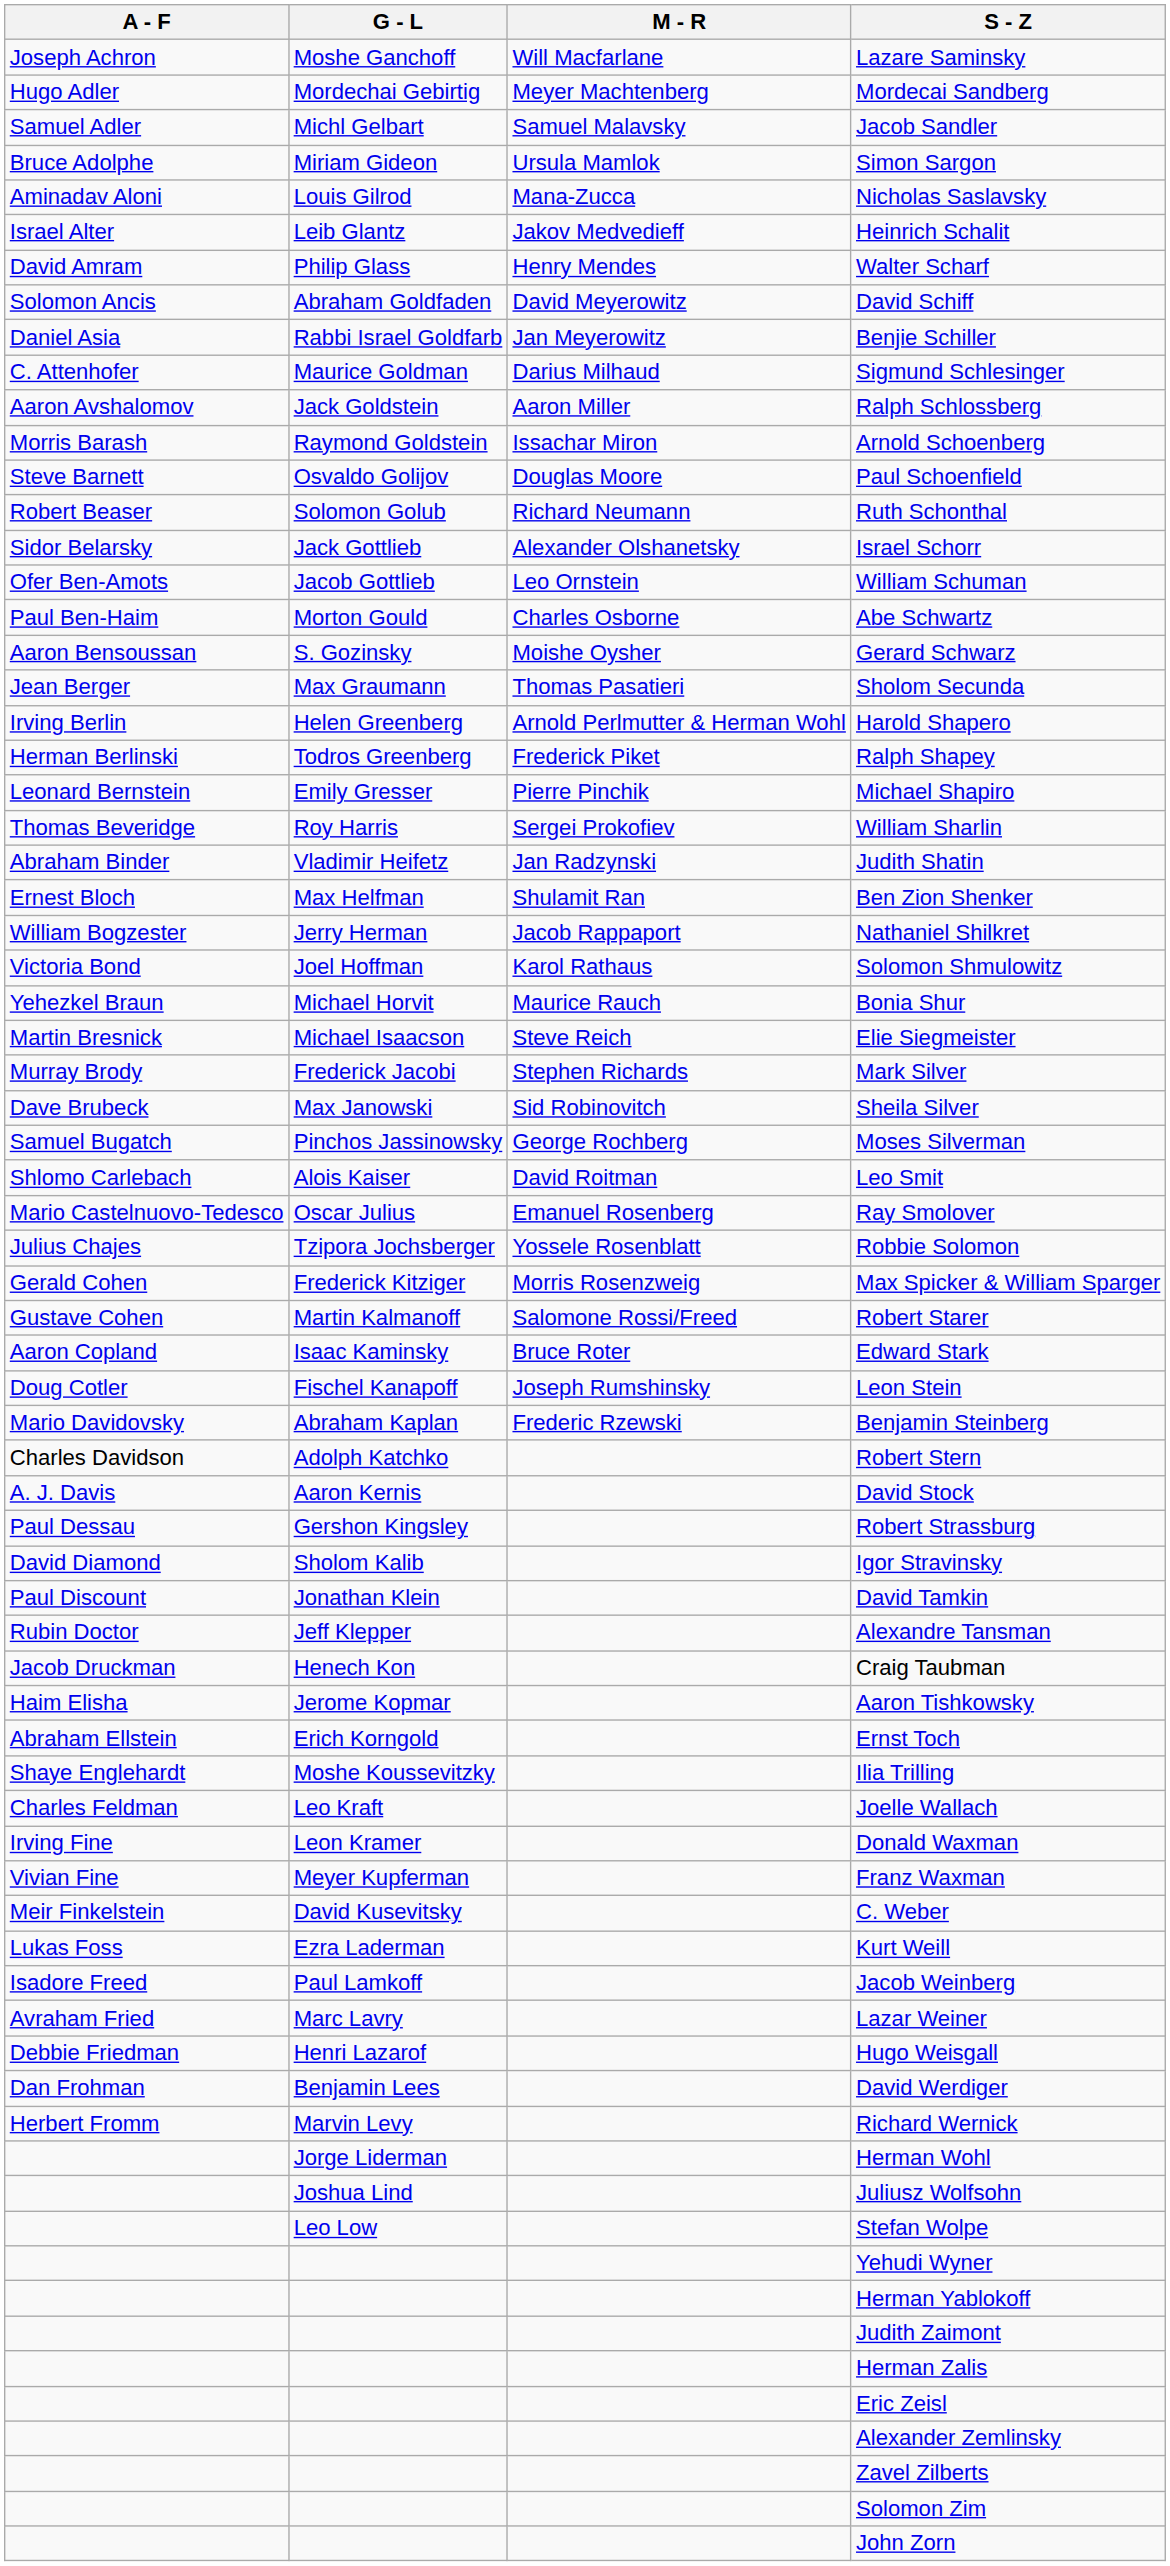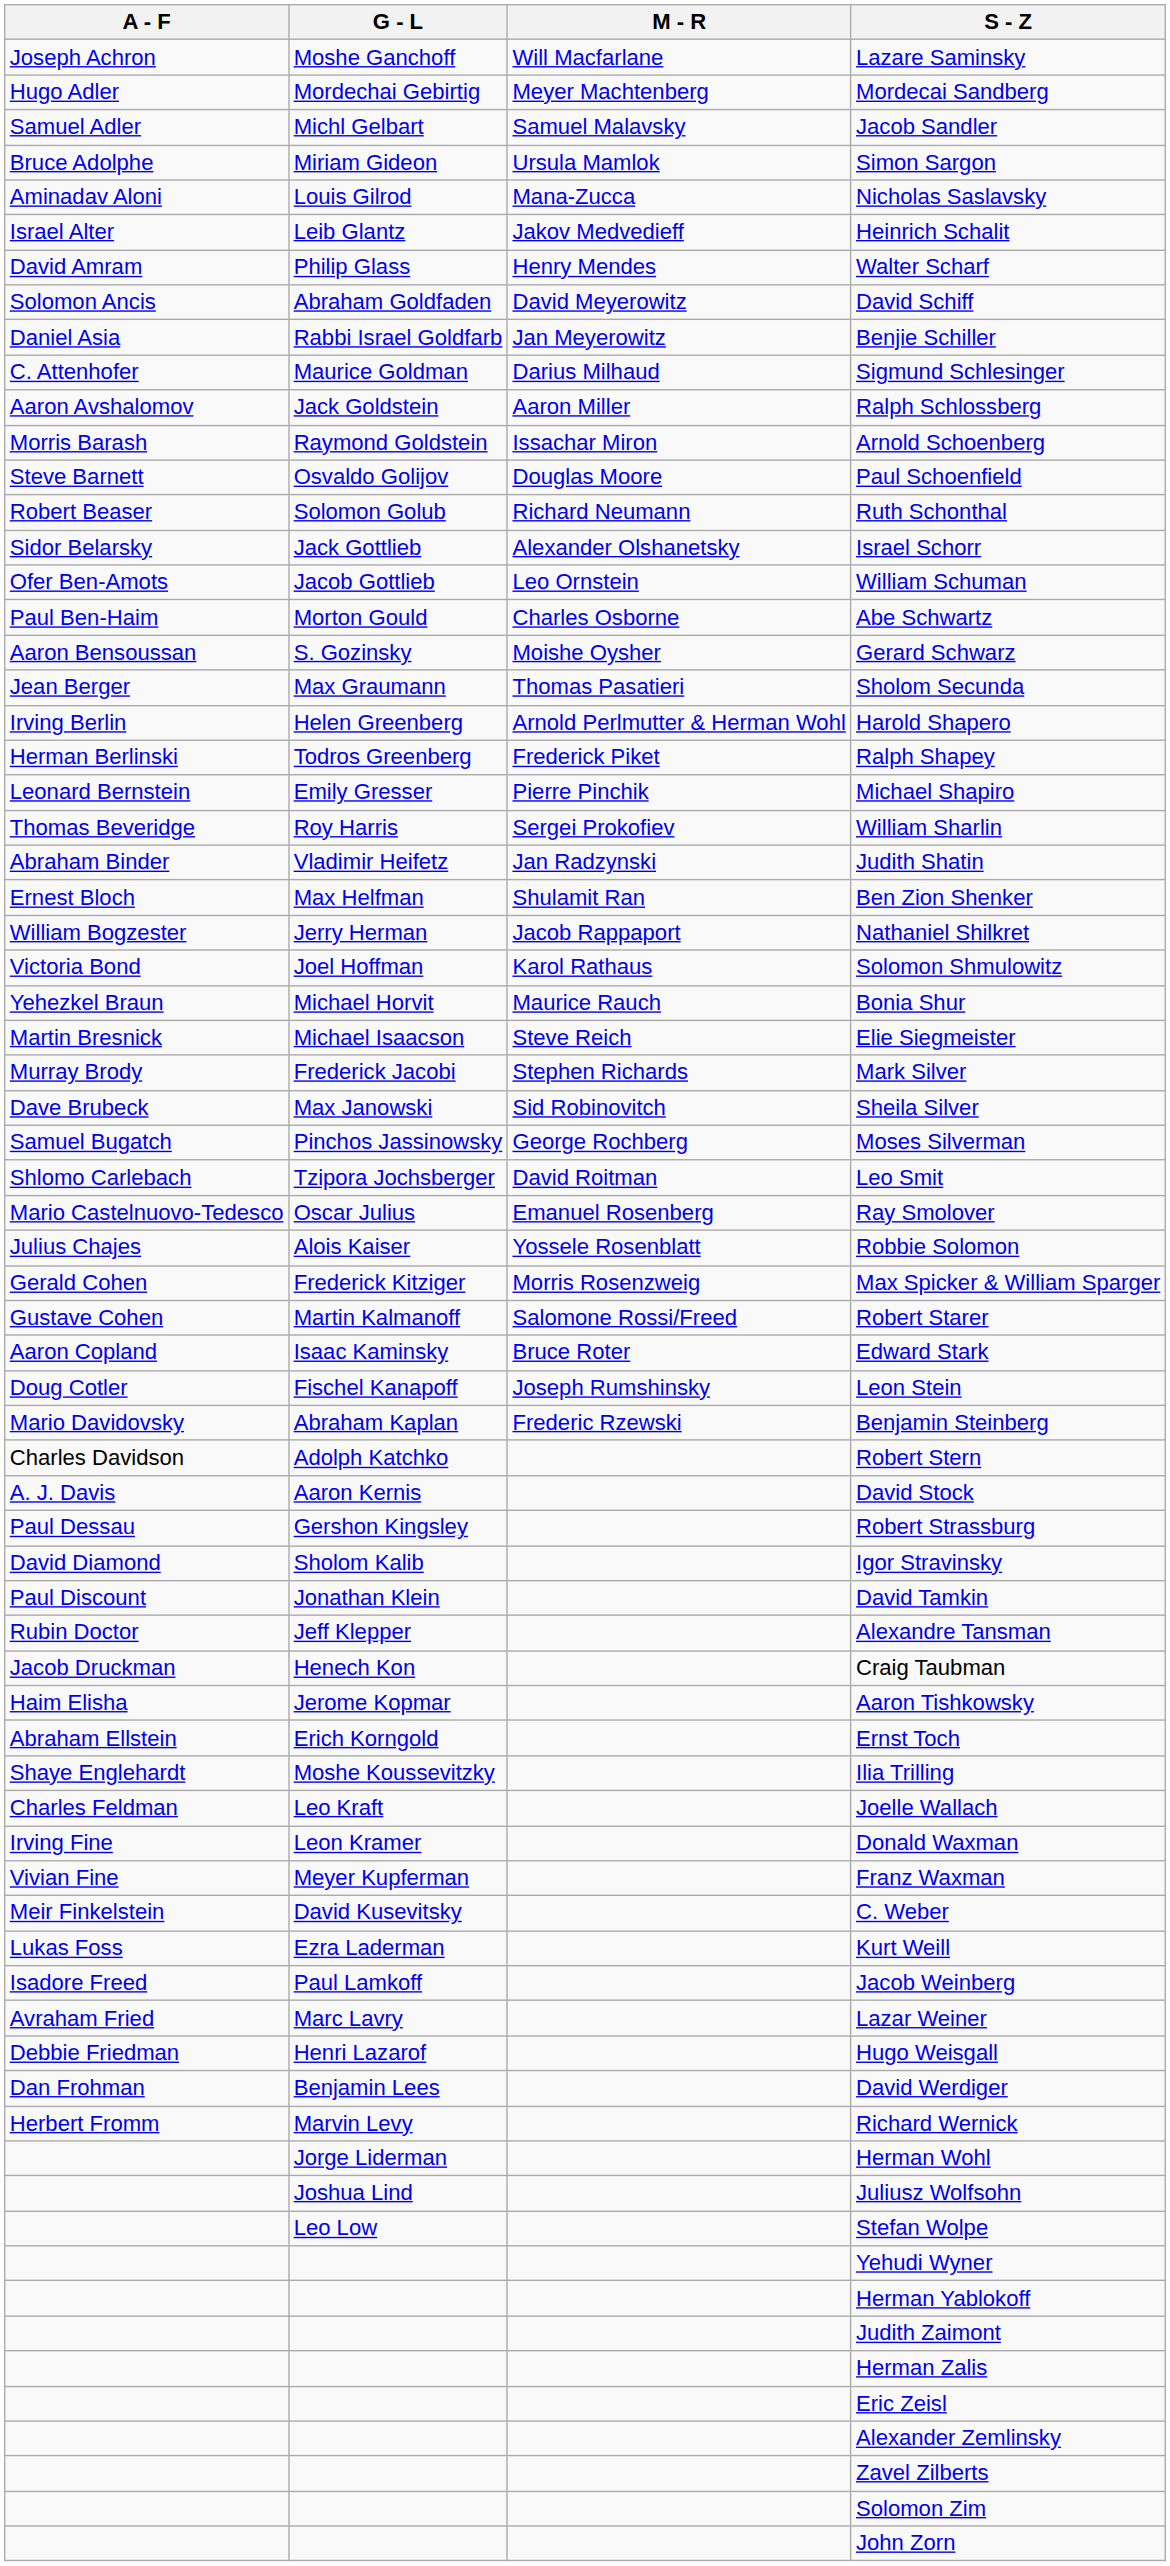Leo Smit | G - L: Alois Kaiser -> Tzipora Jochsberger
Robbie Solomon | G - L: Tzipora Jochsberger -> Alois Kaiser
